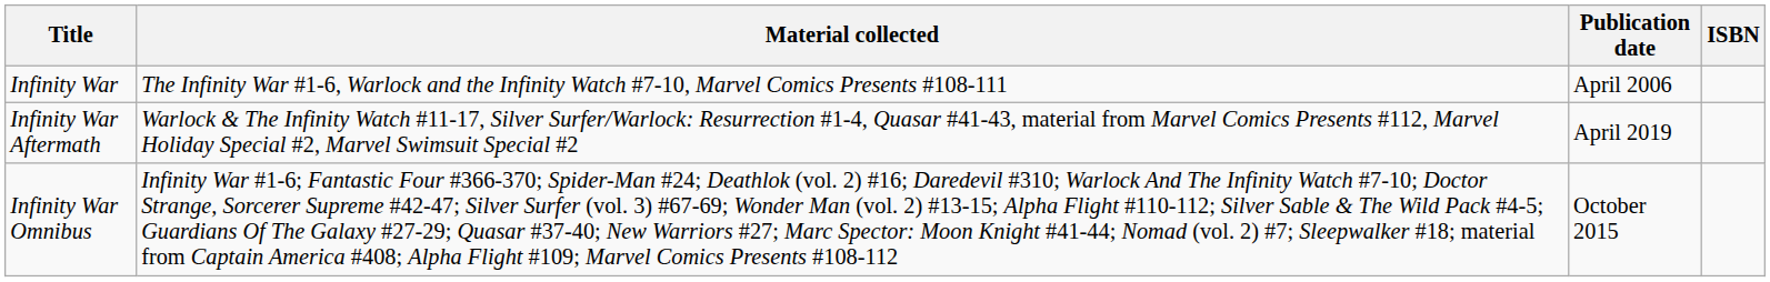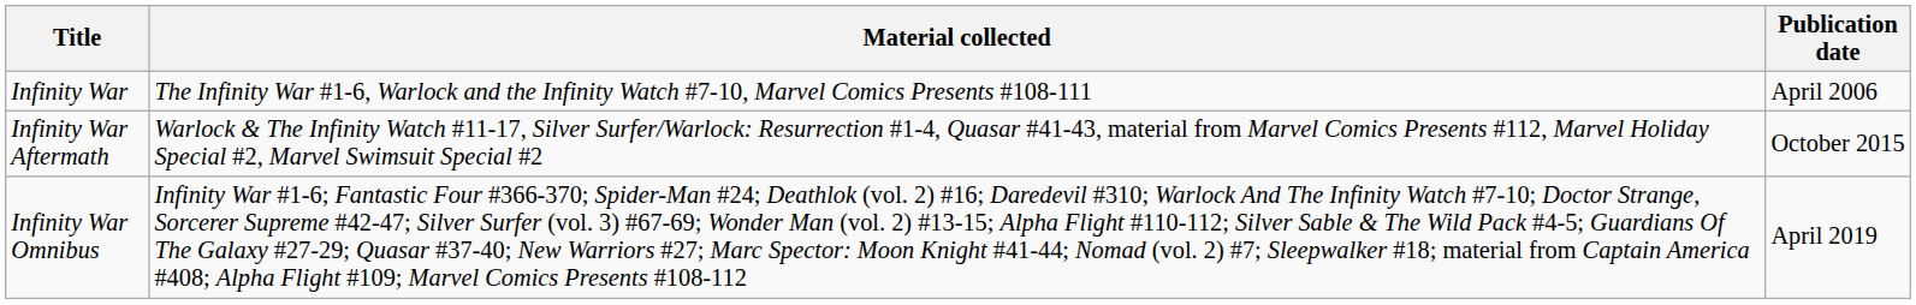- column: ISBN
Infinity War Aftermath | Publication date: April 2019 -> October 2015
Infinity War Omnibus | Publication date: October 2015 -> April 2019
